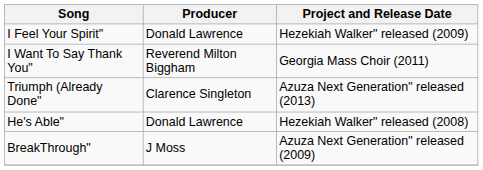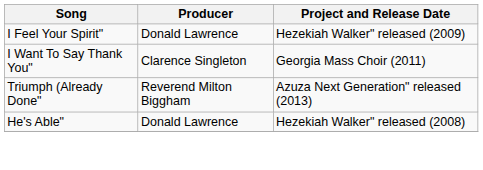I Want To Say Thank You" | Producer: Reverend Milton Biggham -> Clarence Singleton
Triumph (Already Done" | Producer: Clarence Singleton -> Reverend Milton Biggham
- row: BreakThrough" | J Moss | Azuza Next Generation" released (2009)
